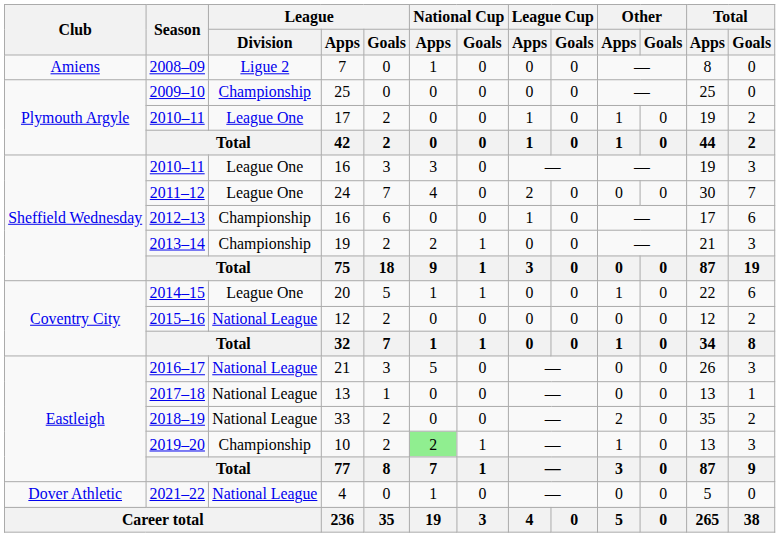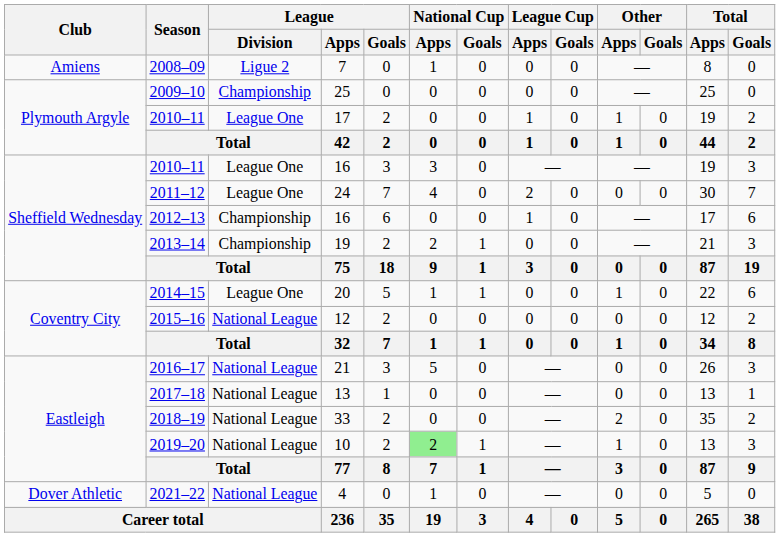2019–20 | League / Division: Championship -> National League
